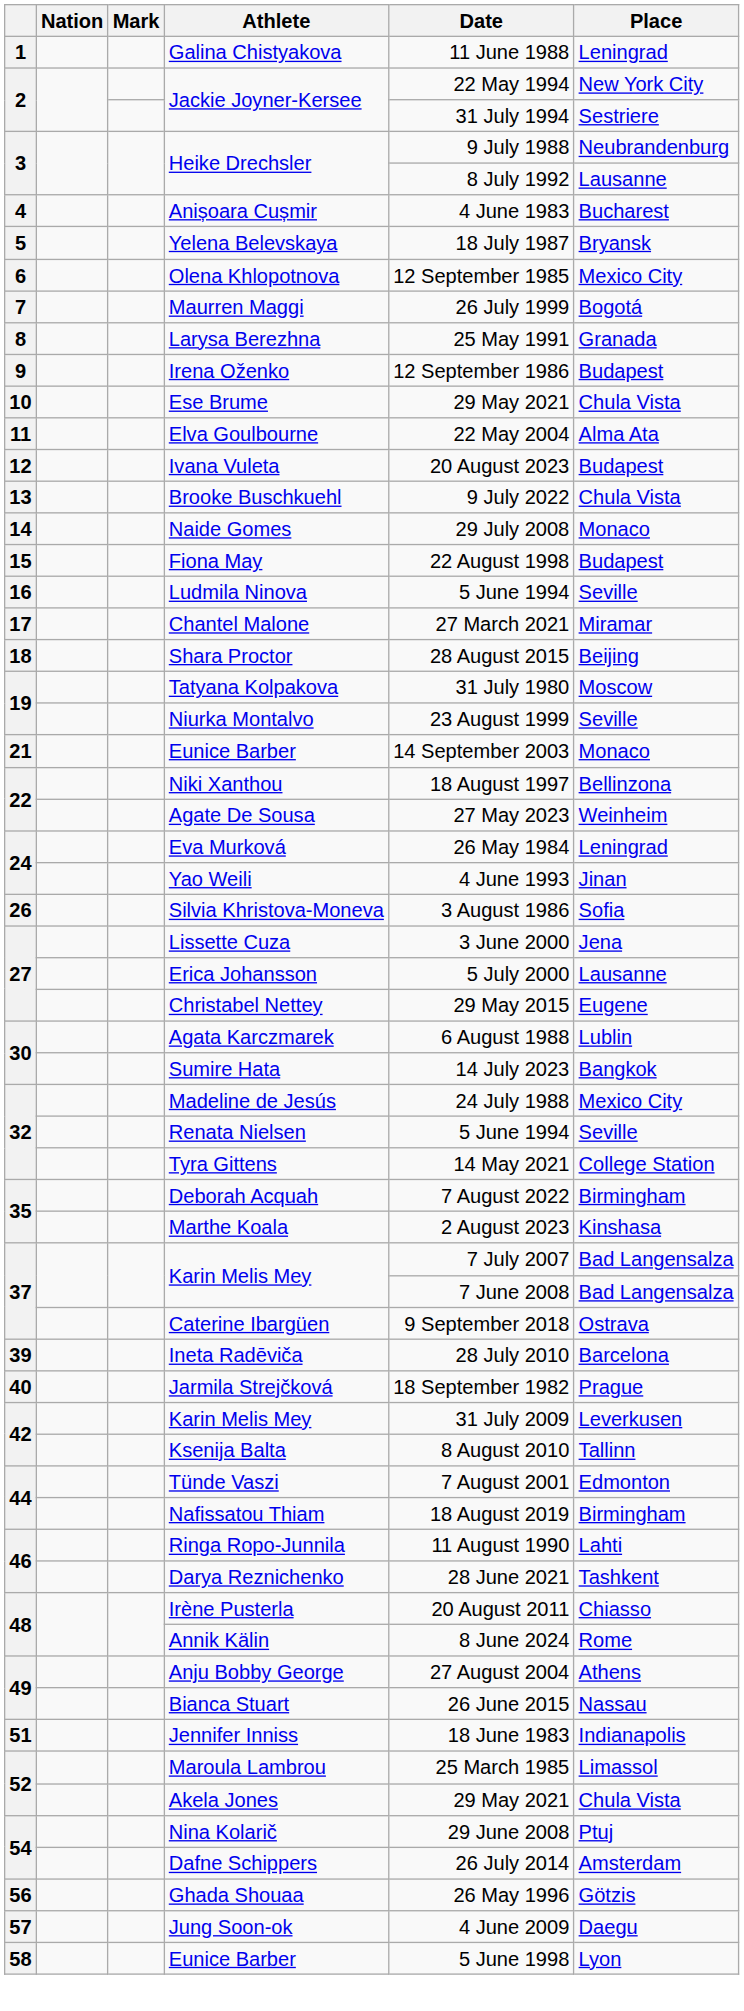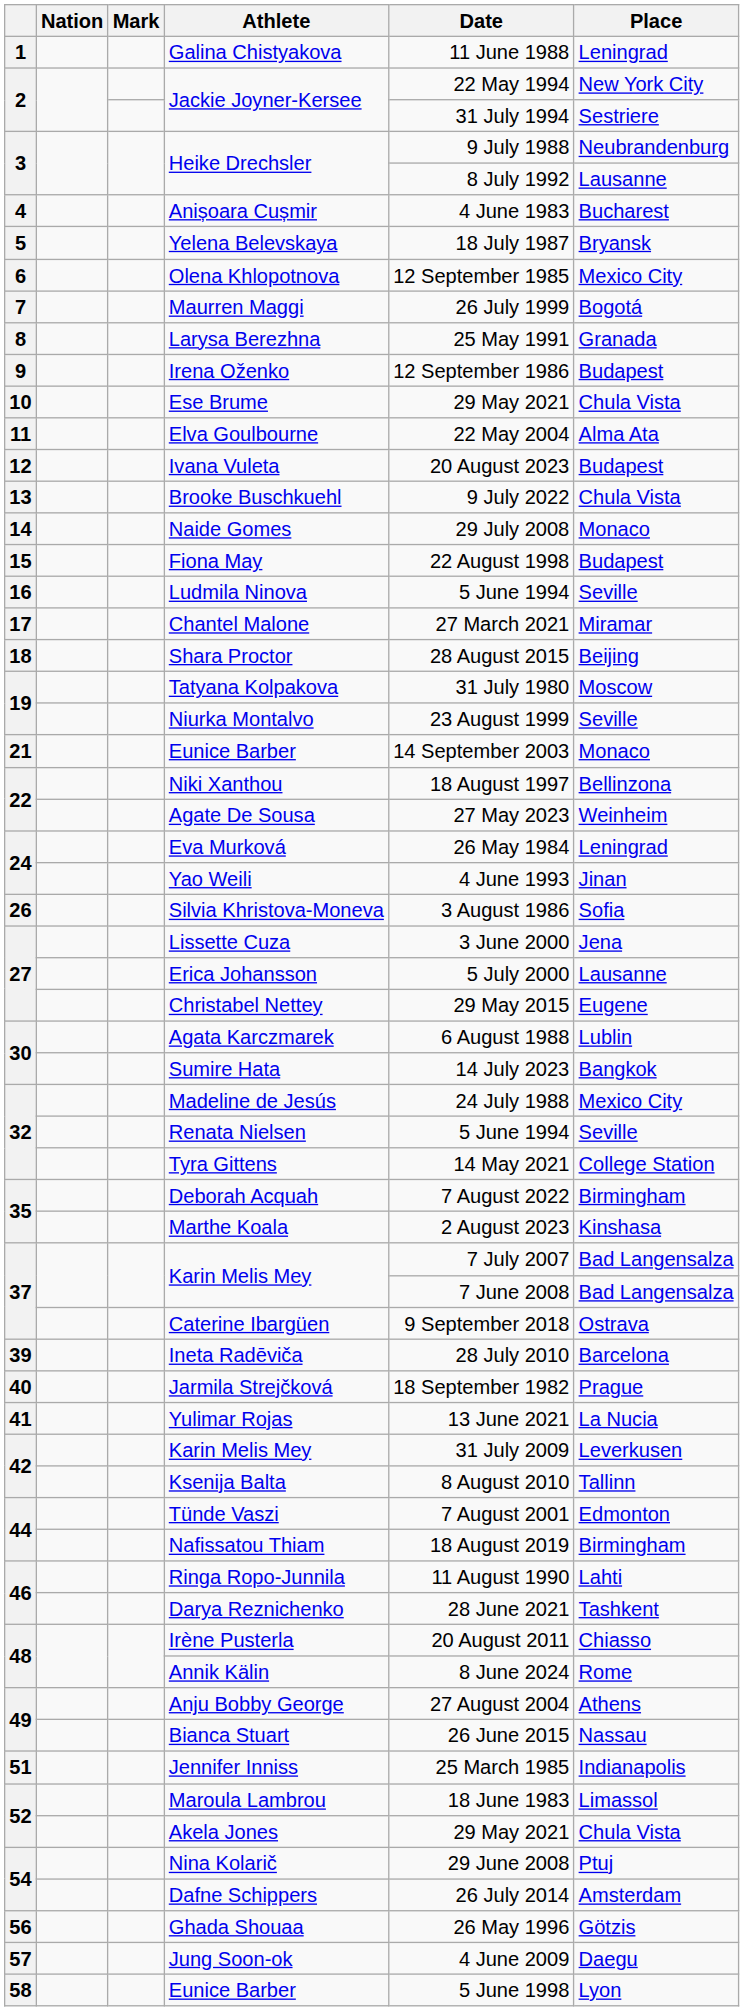+ row: 41 | Yulimar Rojas | 13 June 2021 | La Nucia
Jennifer Inniss | Date: 18 June 1983 -> 25 March 1985
Maroula Lambrou | Date: 25 March 1985 -> 18 June 1983
